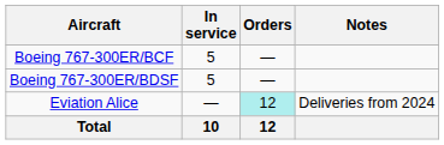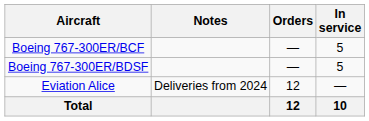columns swapped: In service <-> Notes
Eviation Alice | Orders: paleturquoise background -> no background
